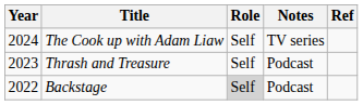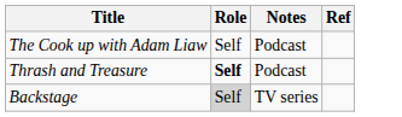- column: Year | 2024 | 2023 | 2022
The Cook up with Adam Liaw | Notes: TV series -> Podcast
Thrash and Treasure | Role: normal -> bold
Backstage | Notes: Podcast -> TV series
